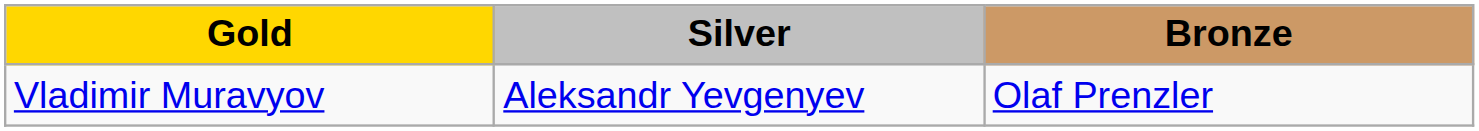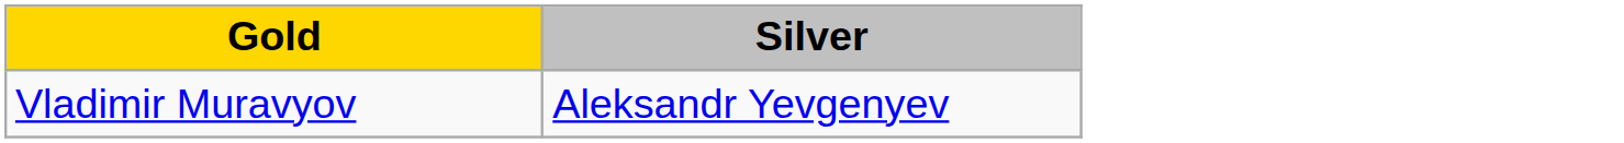- column: Bronze | Olaf Prenzler
